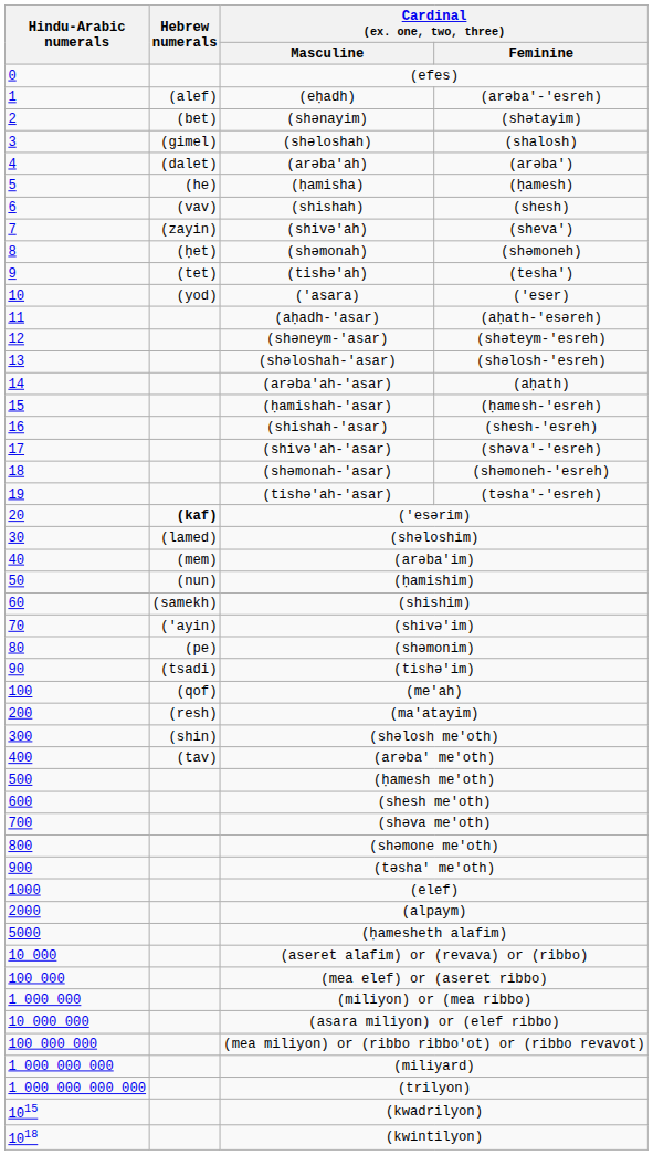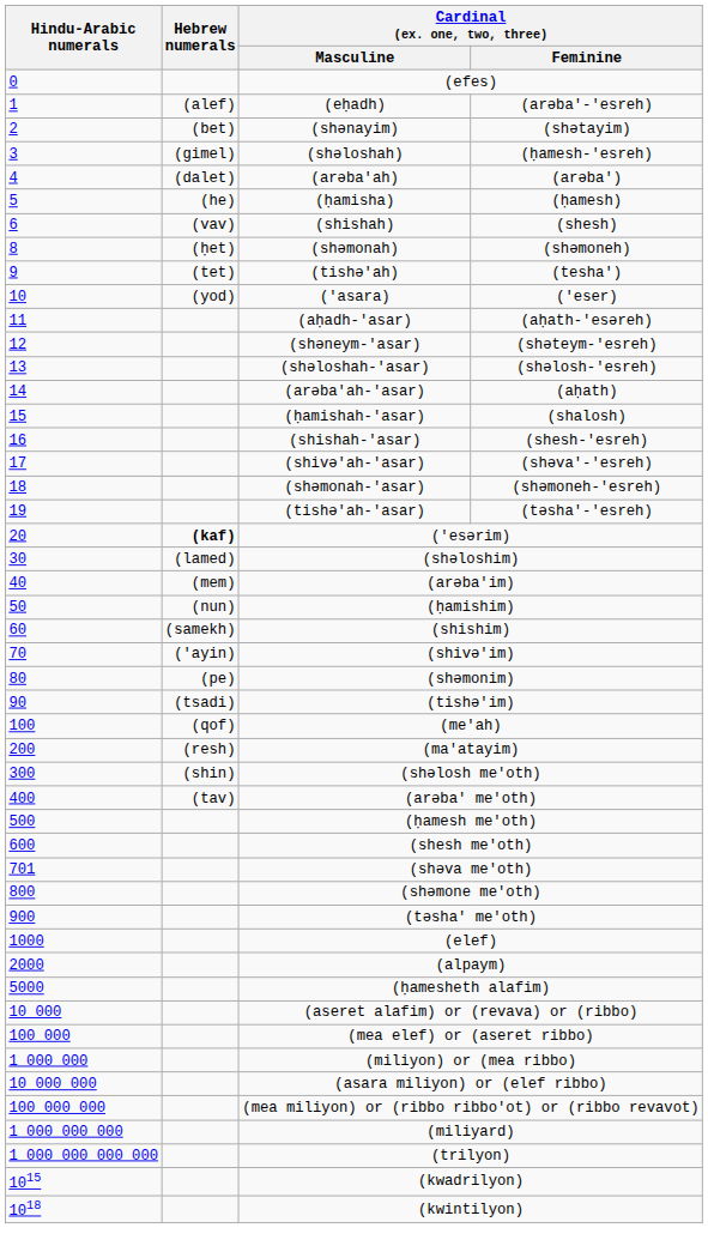(shəloshah) | Cardinal (ex. one, two, three) / Feminine: (shalosh) -> (ḥamesh-'esreh)
- row: 7 | (zayin) | (shivə'ah) | (sheva')
(ḥamishah-'asar) | Cardinal (ex. one, two, three) / Feminine: (ḥamesh-'esreh) -> (shalosh)
(shəva me'oth) | Hindu-Arabic numerals: 700 -> 701
